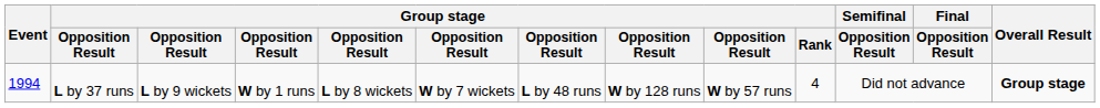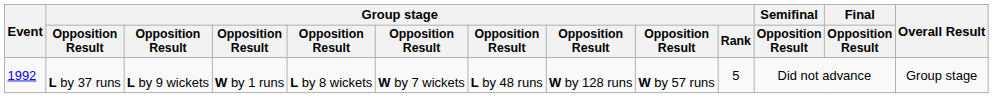L by 37 runs | Event: 1994 -> 1992
L by 37 runs | Group stage / Rank: 4 -> 5
L by 37 runs | Overall Result: bold -> normal
